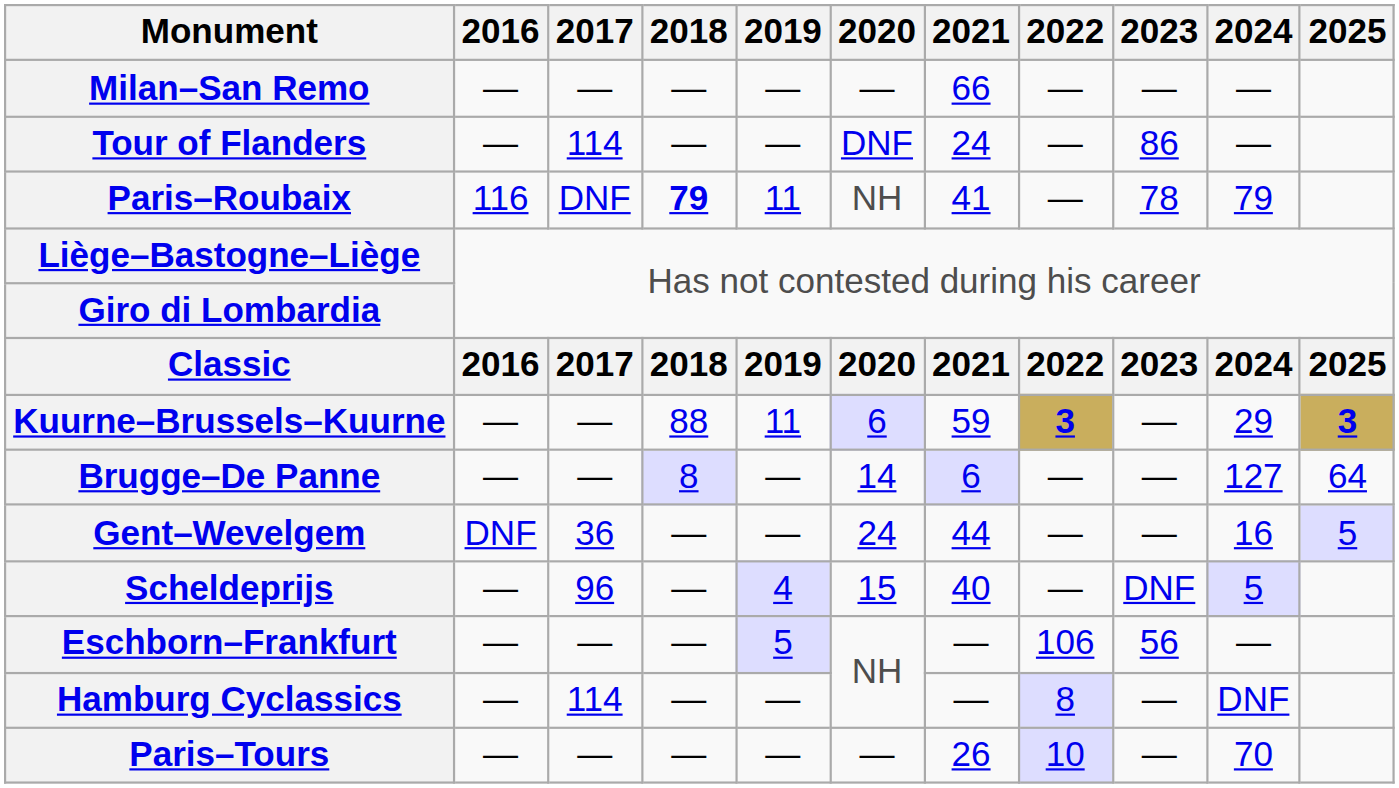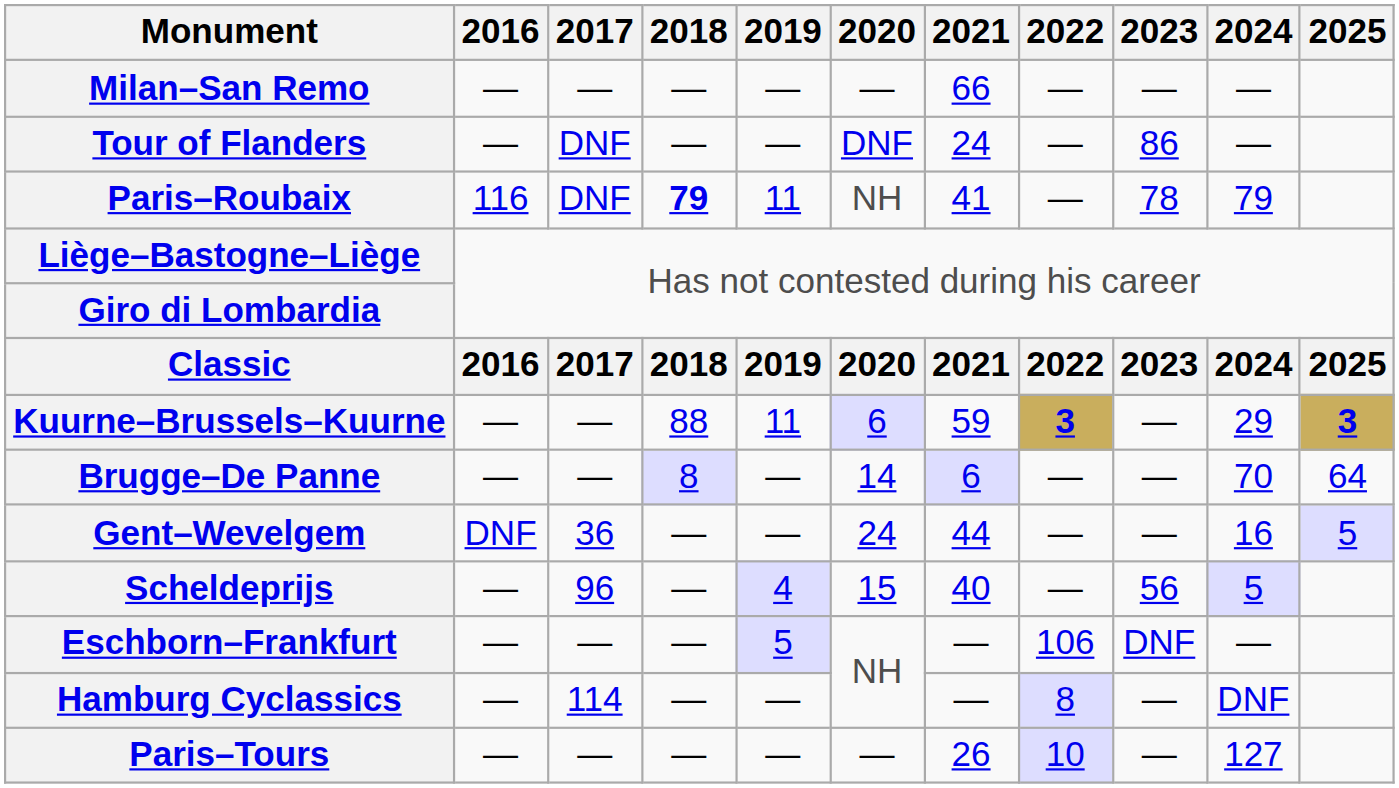Tour of Flanders | 2017: 114 -> DNF
Brugge–De Panne | 2024: 127 -> 70
Scheldeprijs | 2023: DNF -> 56
Eschborn–Frankfurt | 2023: 56 -> DNF
Paris–Tours | 2024: 70 -> 127
